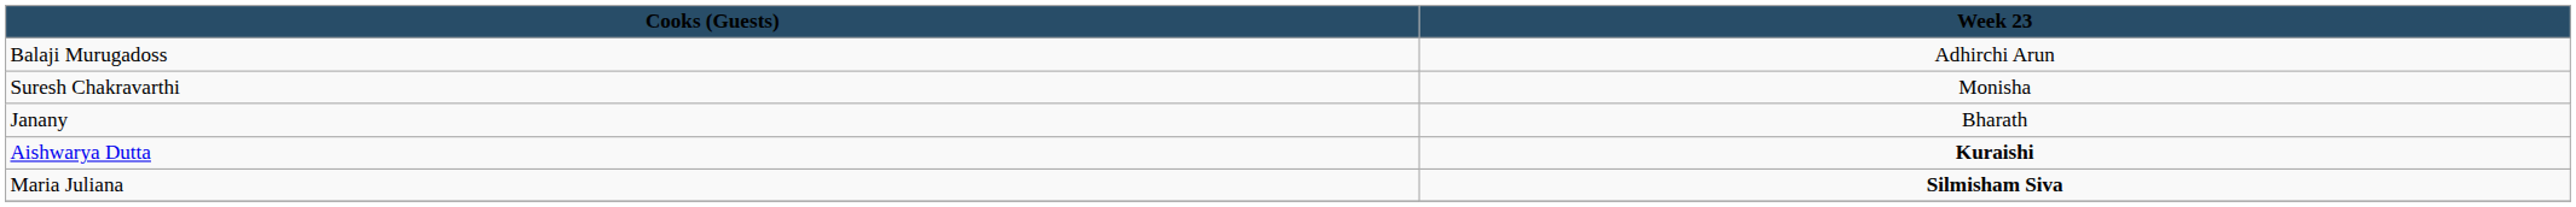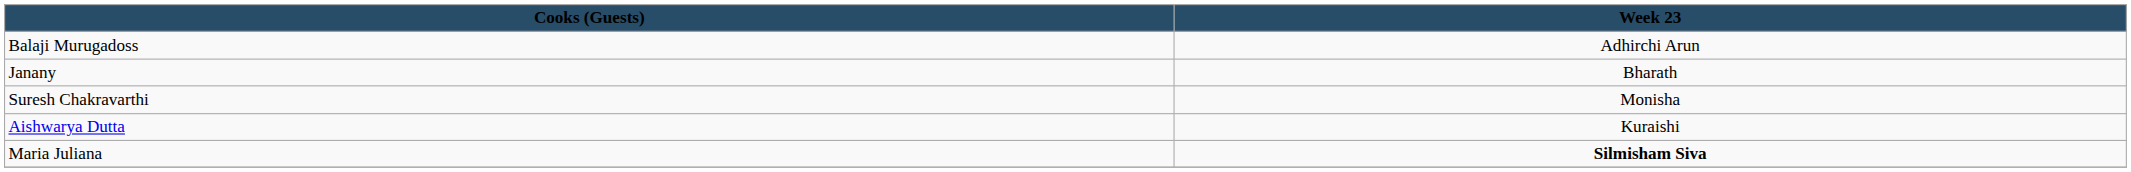rows swapped: Suresh Chakravarthi <-> Janany
Aishwarya Dutta | Week 23: bold -> normal
